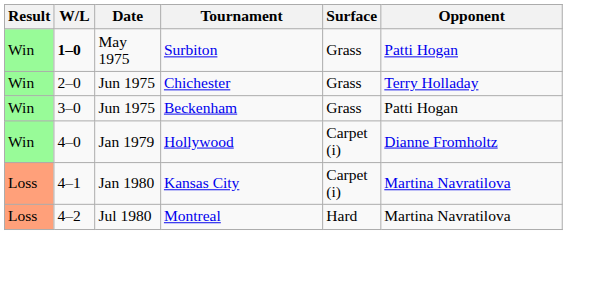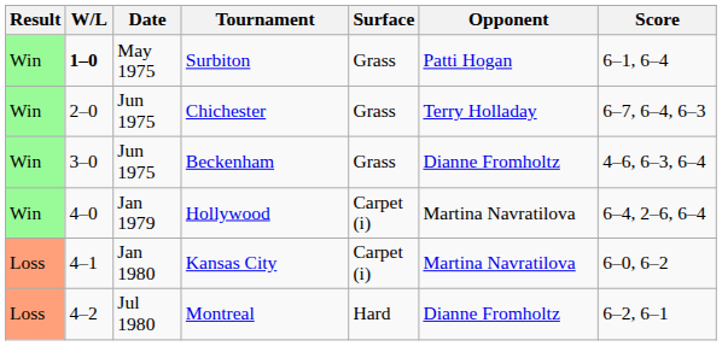+ column: Score | 6–1, 6–4 | 6–7, 6–4, 6–3 | 4–6, 6–3, 6–4 | 6–4, 2–6, 6–4 | 6–0, 6–2 | 6–2, 6–1
Beckenham | Opponent: Patti Hogan -> Dianne Fromholtz
Hollywood | Opponent: Dianne Fromholtz -> Martina Navratilova
Montreal | Opponent: Martina Navratilova -> Dianne Fromholtz
